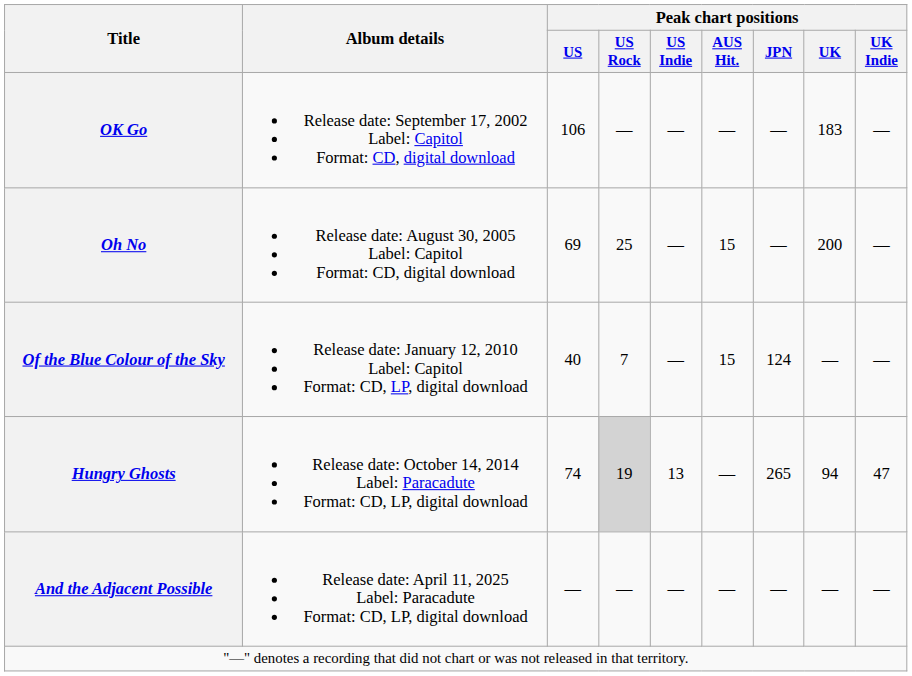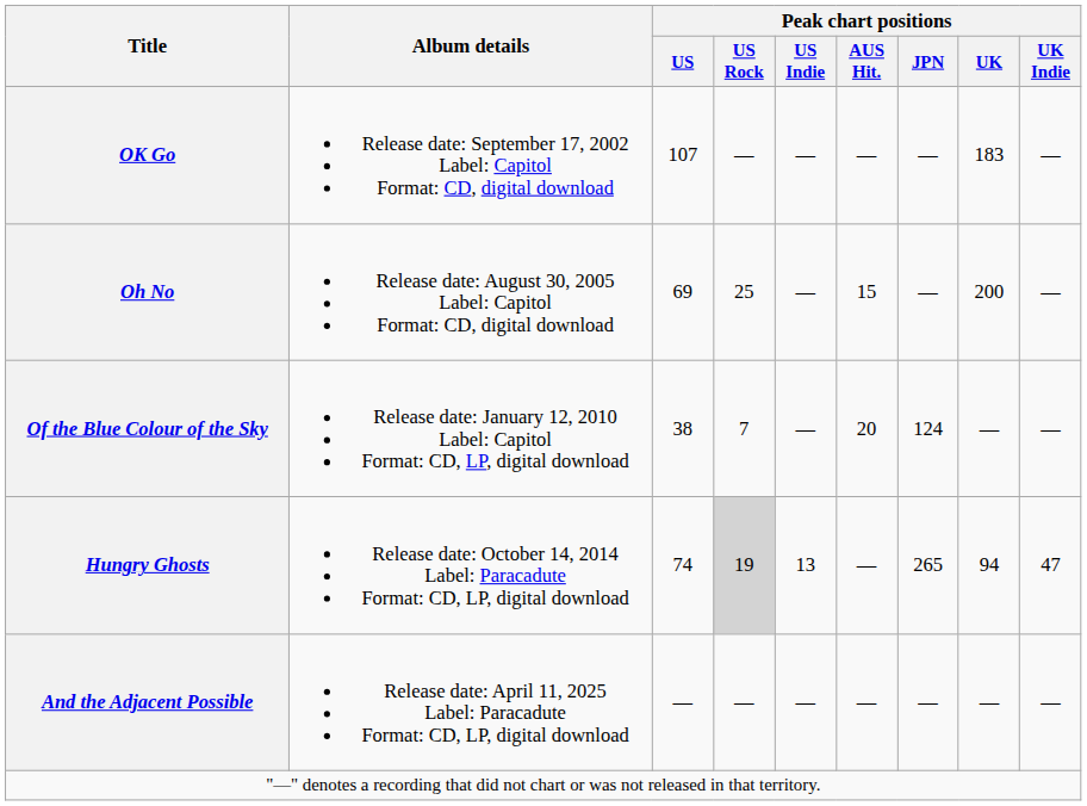OK Go | Peak chart positions / US: 106 -> 107
Of the Blue Colour of the Sky | Peak chart positions / US: 40 -> 38
Of the Blue Colour of the Sky | Peak chart positions / AUS Hit.: 15 -> 20
